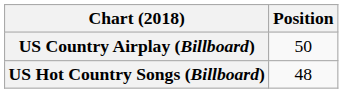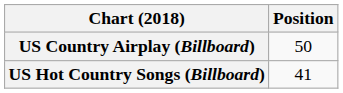US Hot Country Songs (Billboard) | Position: 48 -> 41
